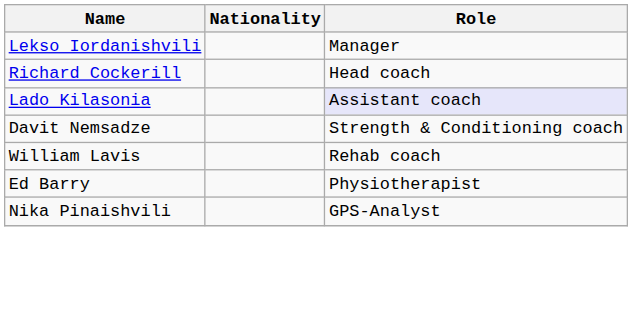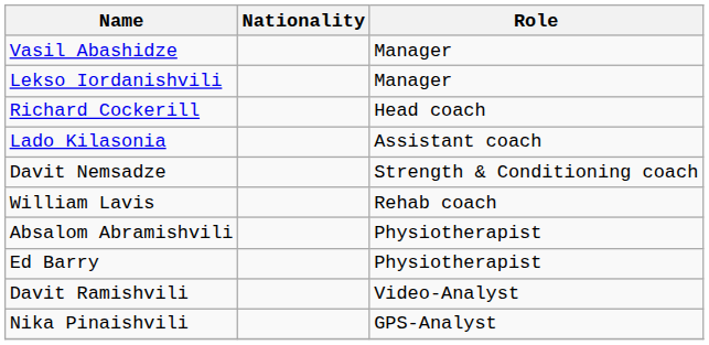+ row: Vasil Abashidze | Manager
Lado Kilasonia | Role: lavender background -> no background
+ row: Absalom Abramishvili | Physiotherapist
+ row: Davit Ramishvili | Video-Analyst
